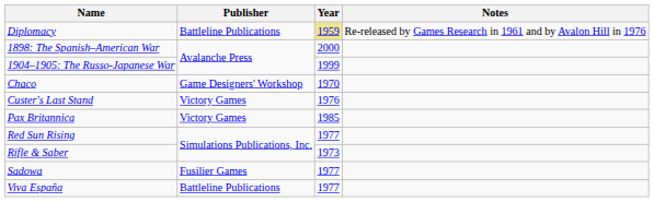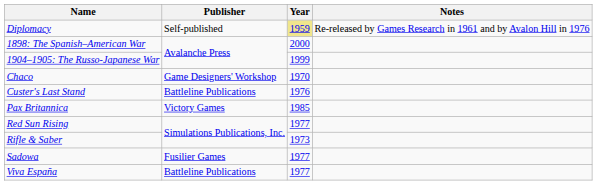Diplomacy | Publisher: Battleline Publications -> Self-published
Custer's Last Stand | Publisher: Victory Games -> Battleline Publications
